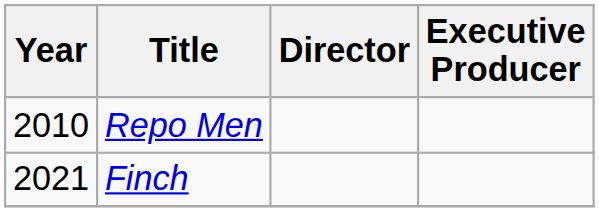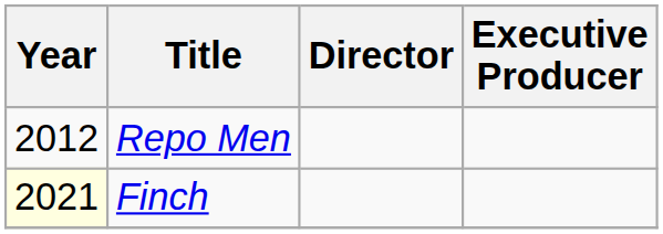Repo Men | Year: 2010 -> 2012
Finch | Year: no background -> lightyellow background
